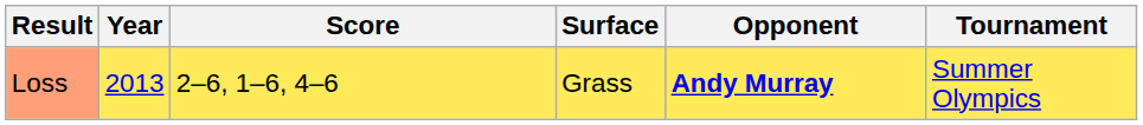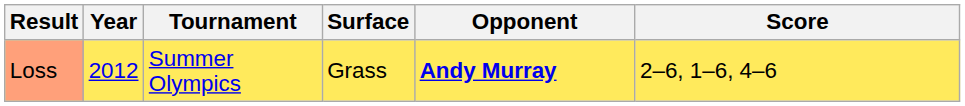columns swapped: Tournament <-> Score
Loss | Year: 2013 -> 2012
